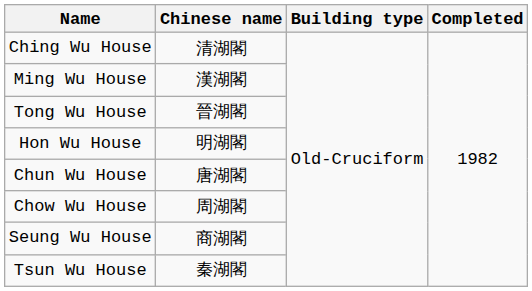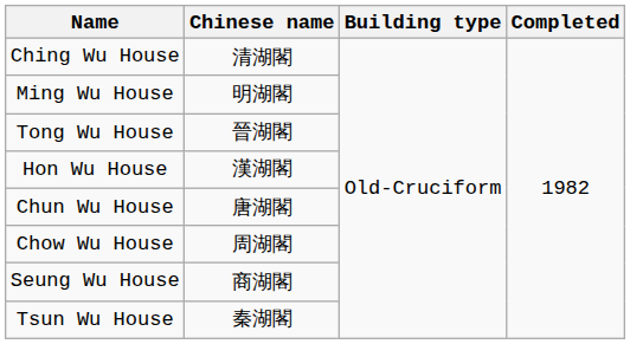Ming Wu House | Chinese name: 漢湖閣 -> 明湖閣
Hon Wu House | Chinese name: 明湖閣 -> 漢湖閣
